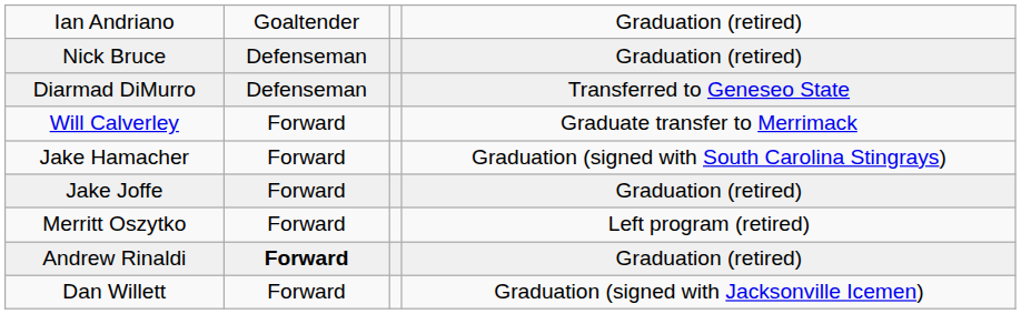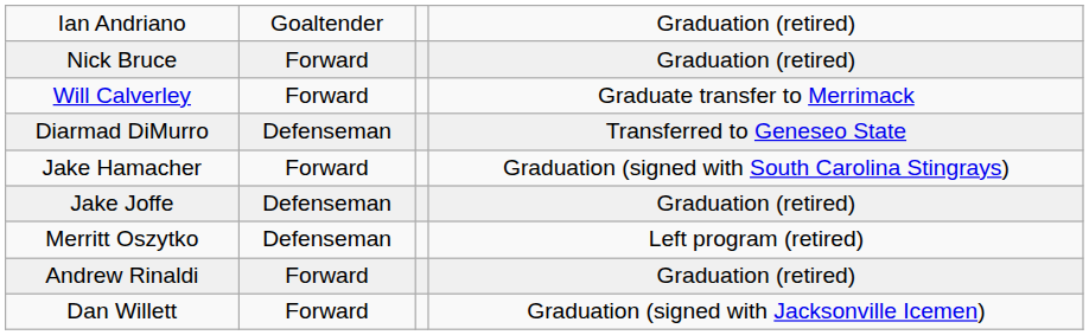Nick Bruce | column 2: Defenseman -> Forward
rows swapped: Will Calverley <-> Diarmad DiMurro
Jake Joffe | column 2: Forward -> Defenseman
Merritt Oszytko | column 2: Forward -> Defenseman
Andrew Rinaldi | column 2: bold -> normal
